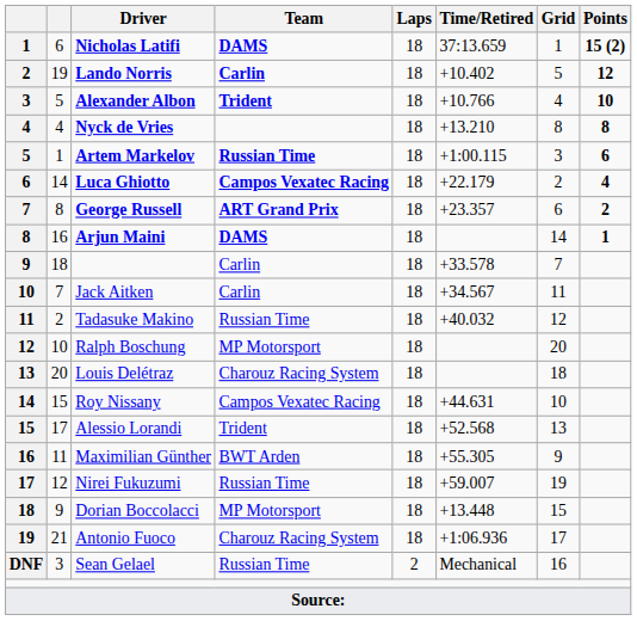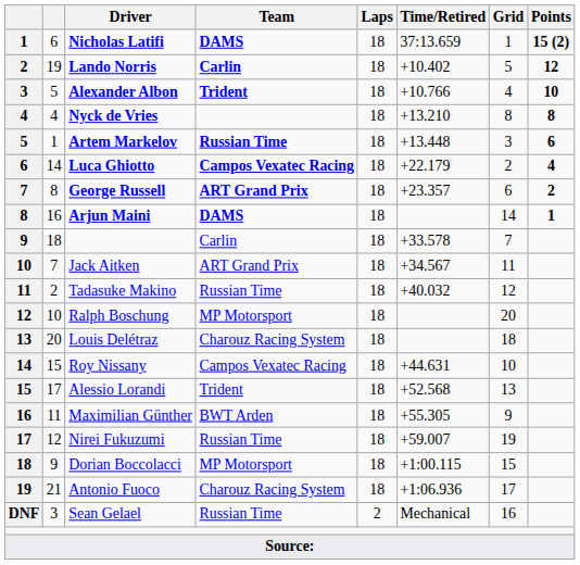Artem Markelov | Time/Retired: +1:00.115 -> +13.448
Jack Aitken | Team: Carlin -> ART Grand Prix
Dorian Boccolacci | Time/Retired: +13.448 -> +1:00.115
